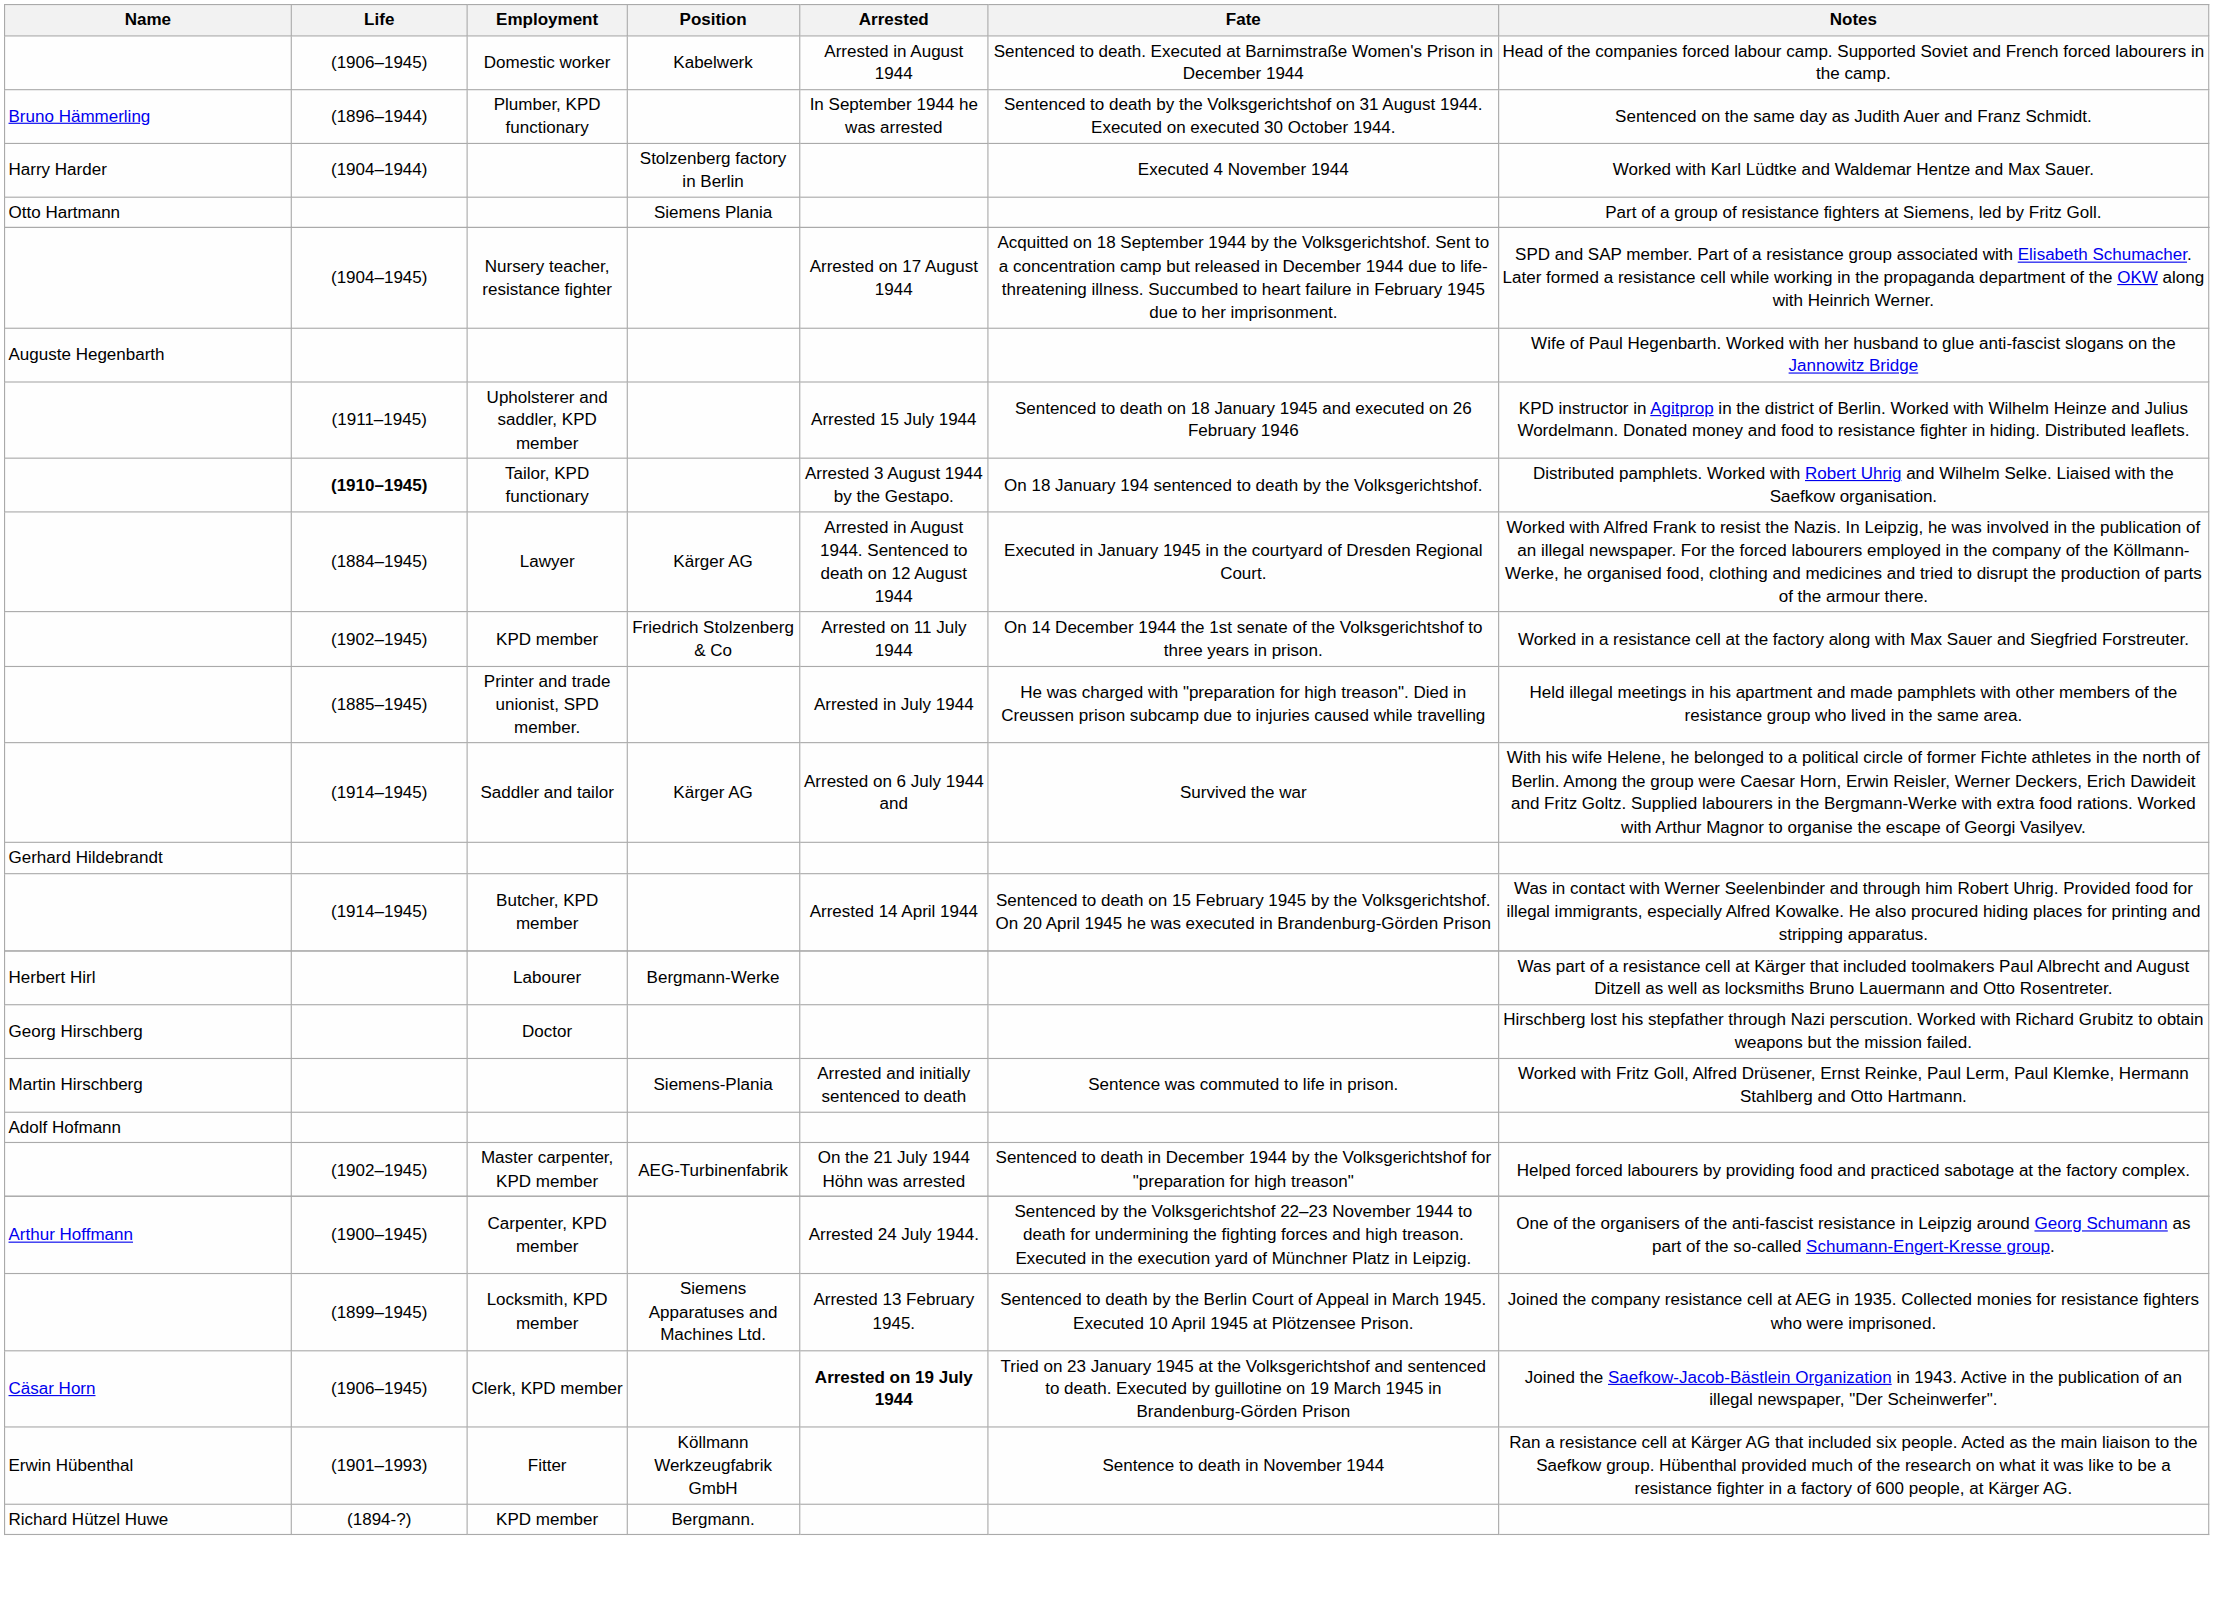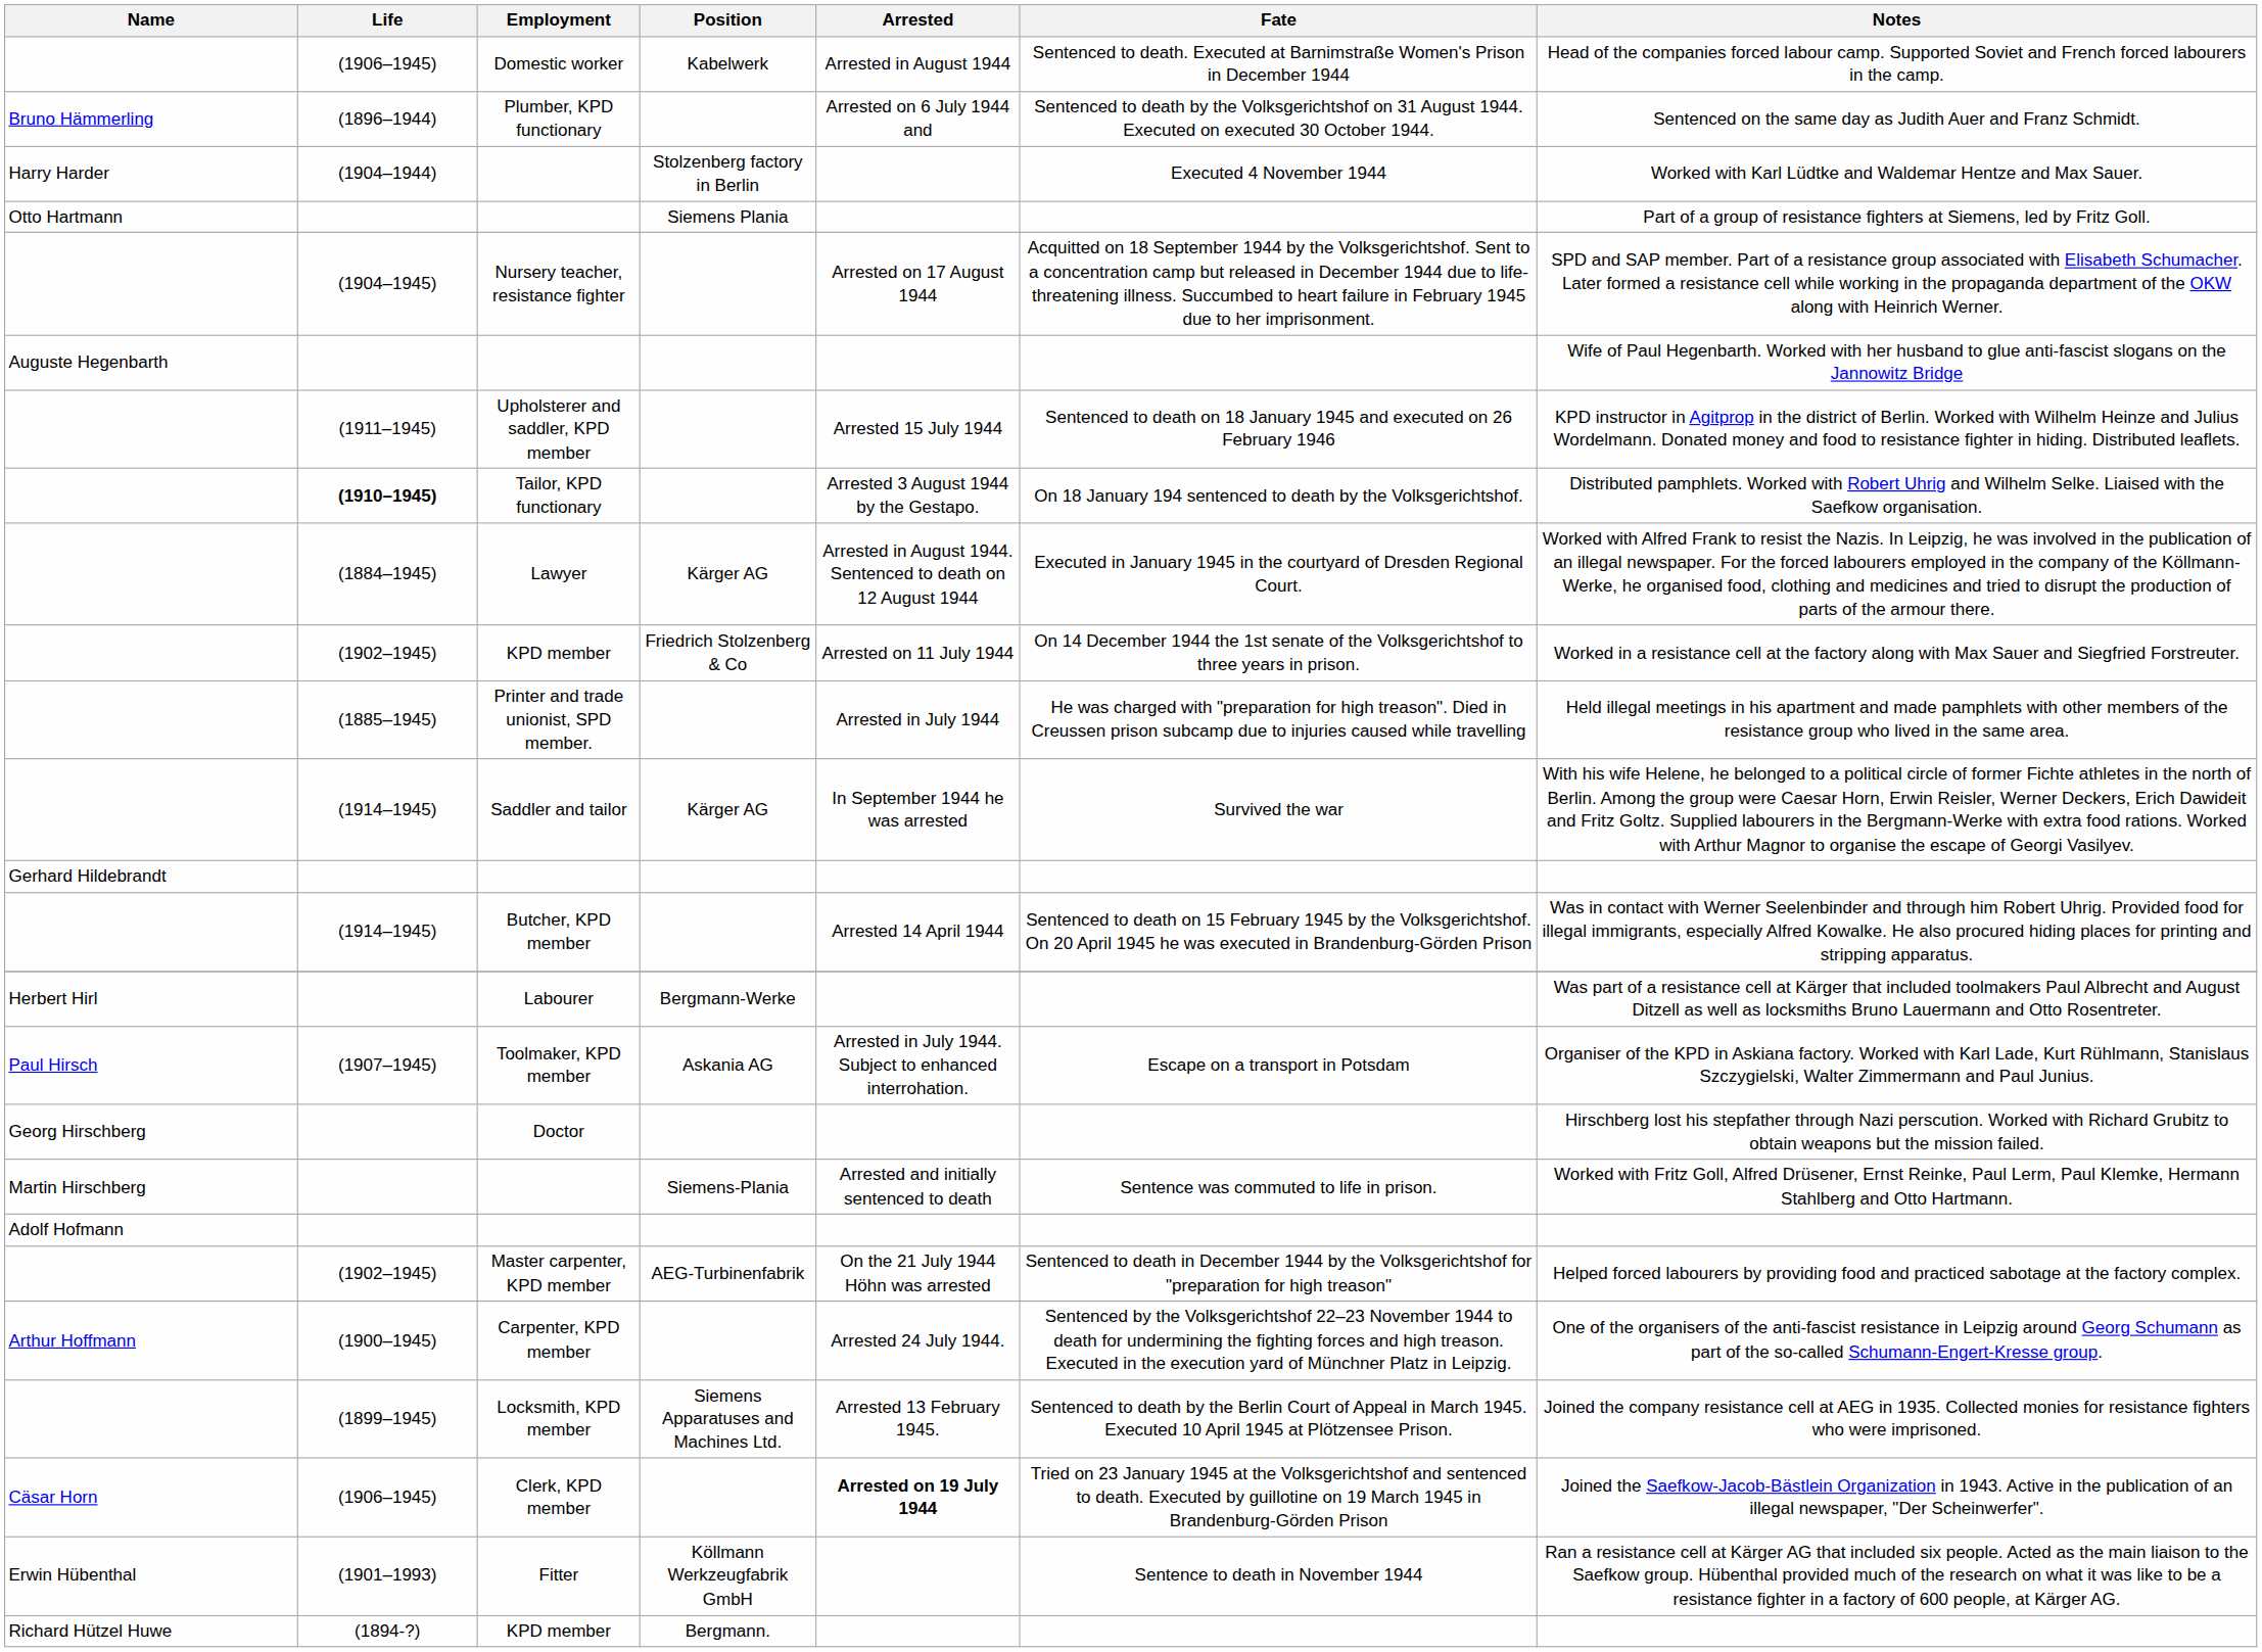Plumber, KPD functionary | Arrested: In September 1944 he was arrested -> Arrested on 6 July 1944 and
Saddler and tailor | Arrested: Arrested on 6 July 1944 and -> In September 1944 he was arrested
+ row: Paul Hirsch | (1907–1945) | Toolmaker, KPD member | Askania AG | Arrested in July 1944. Subject to enhanced interrohation. | Escape on a transport in Potsdam | Organiser of the KPD in Askiana factory. Worked with Karl Lade, Kurt Rühlmann, Stanislaus Szczygielski, Walter Zimmermann and Paul Junius.
